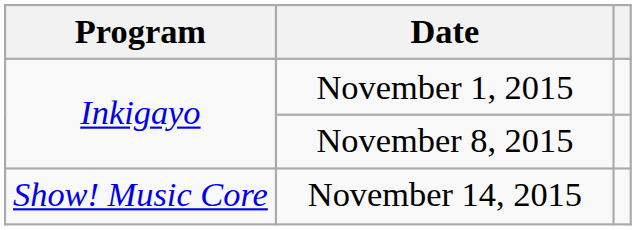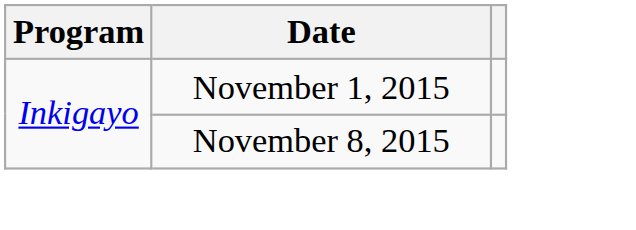- row: Show! Music Core | November 14, 2015
